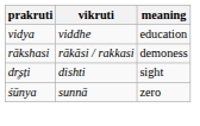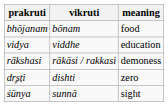+ row: bhōjanam | bōnam | food
dr̥ṣṭi | meaning: sight -> zero
śūnya | meaning: zero -> sight
